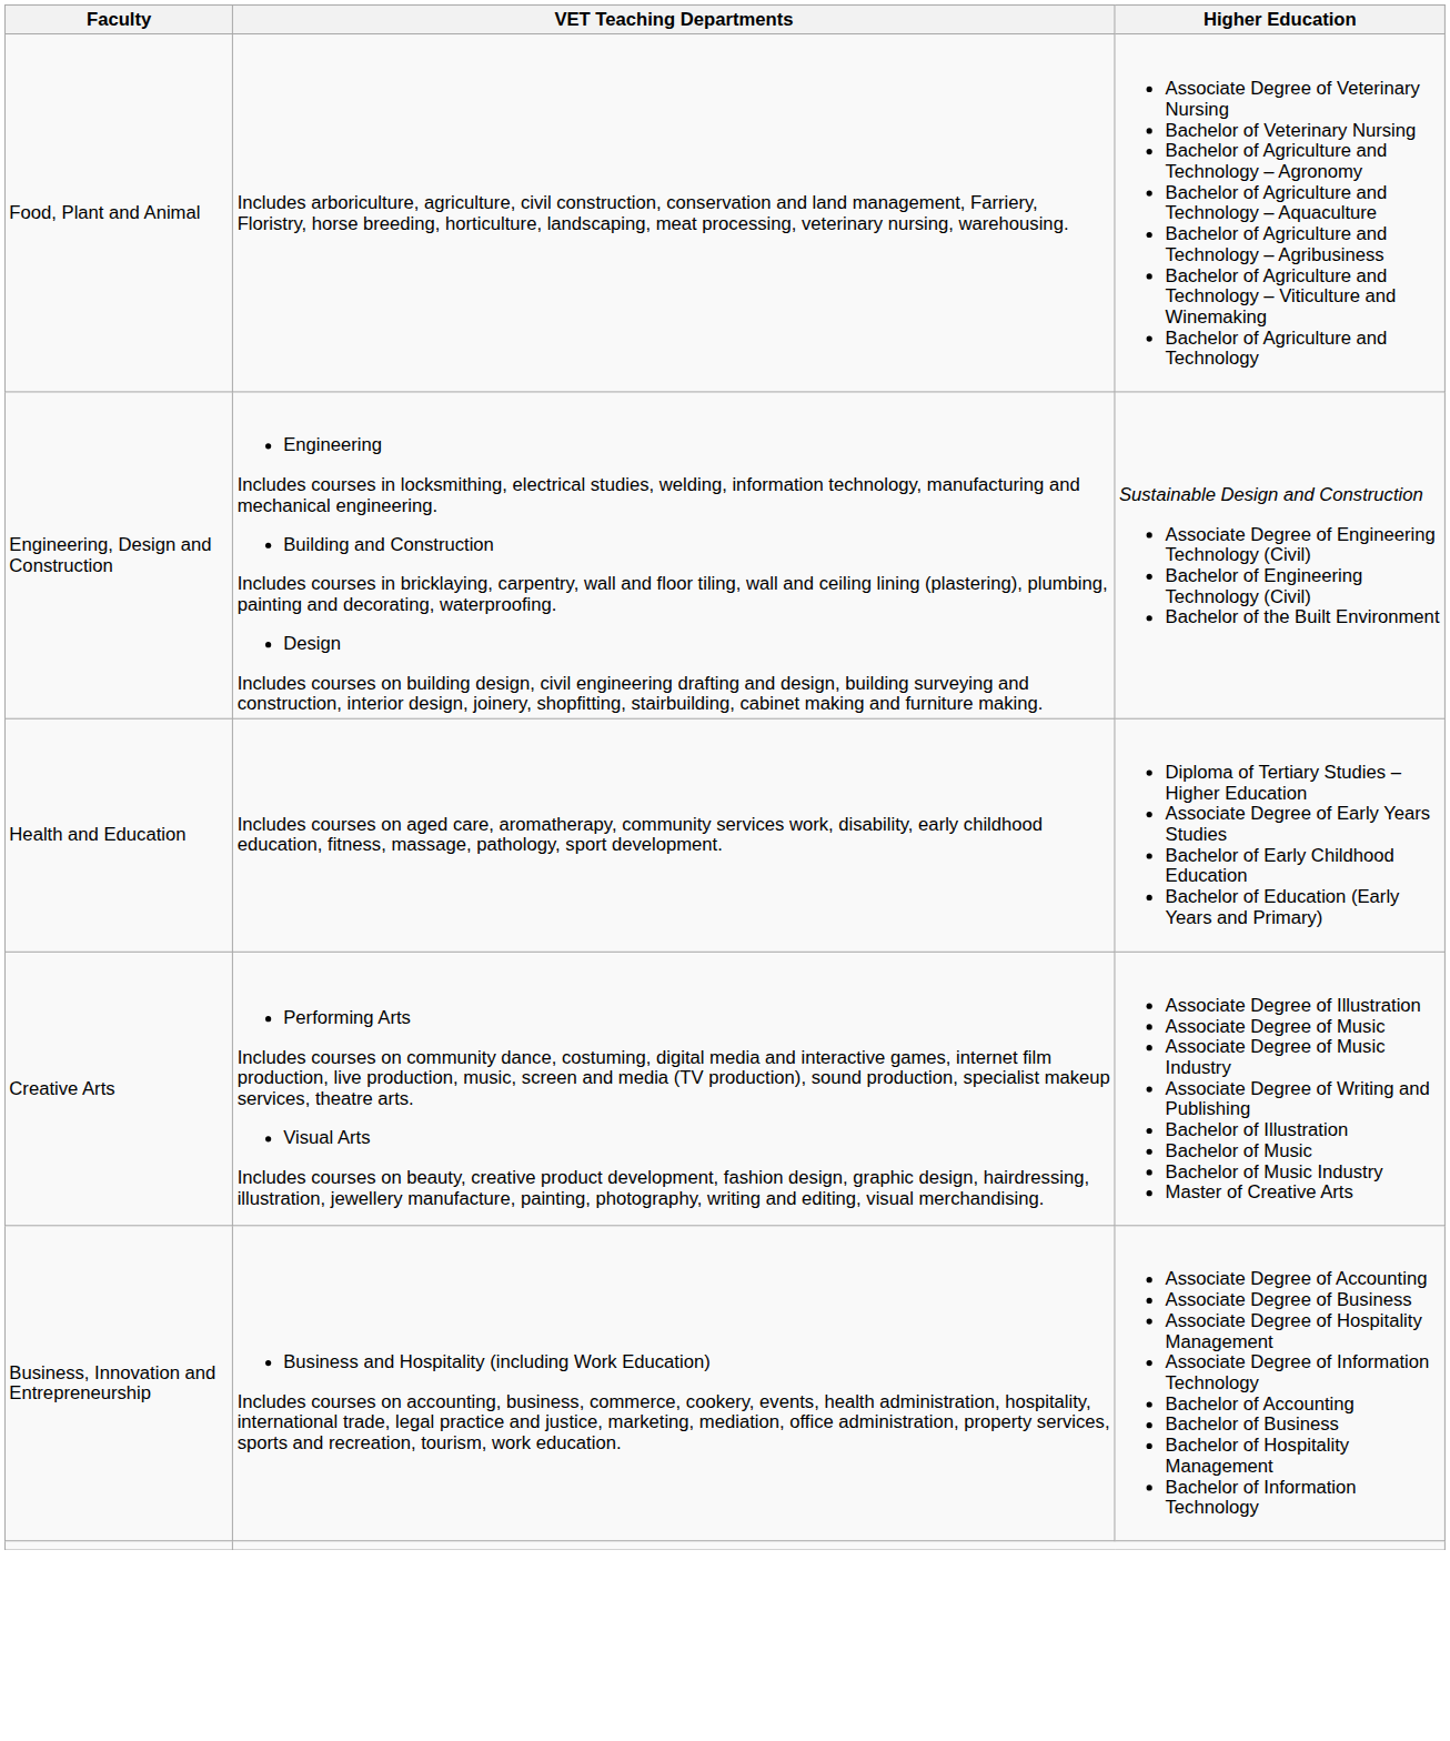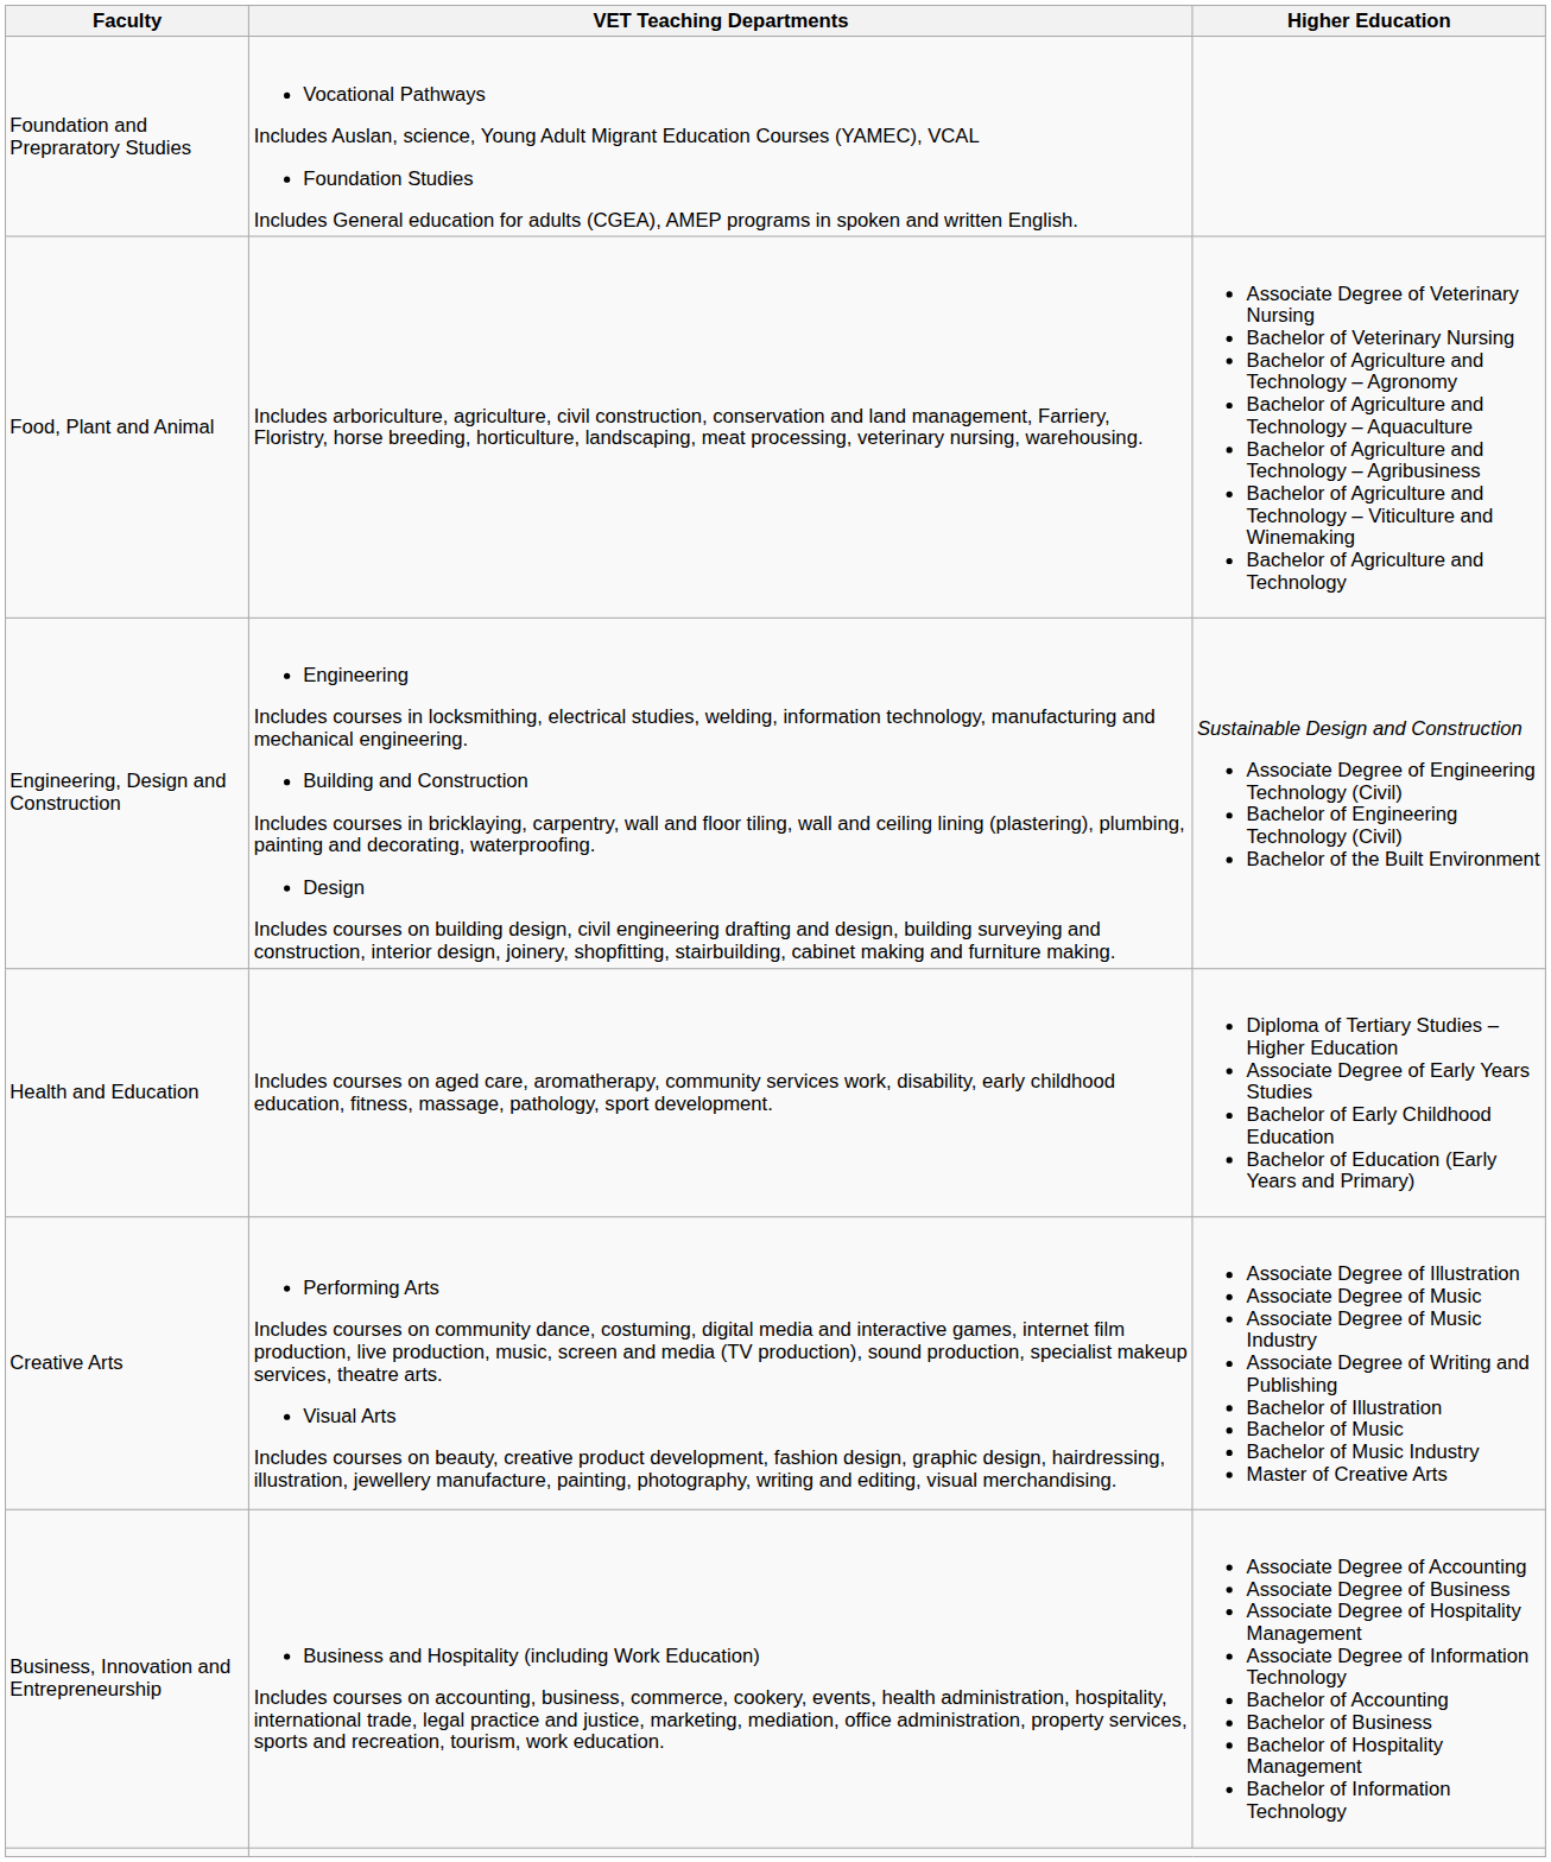+ row: Foundation and Prepraratory Studies | Vocational Pathways Includes Auslan, science, Young Adult Migrant Education Courses (YAMEC), VCAL Foundation Studies Includes General education for adults (CGEA), AMEP programs in spoken and written English.
